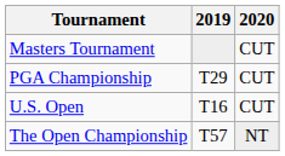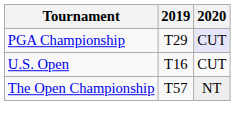- row: Masters Tournament | CUT
PGA Championship | 2020: no background -> lavender background
